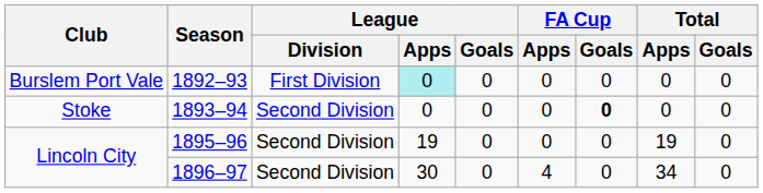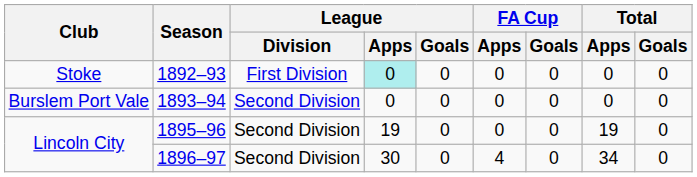1892–93 | Club: Burslem Port Vale -> Stoke
1893–94 | Club: Stoke -> Burslem Port Vale
1893–94 | FA Cup / Goals: bold -> normal
